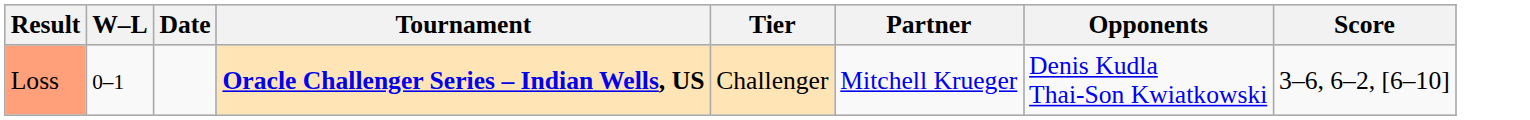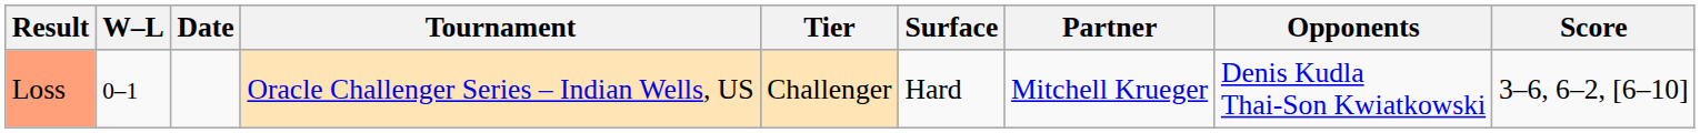+ column: Surface | Hard
Loss | Tournament: bold -> normal
